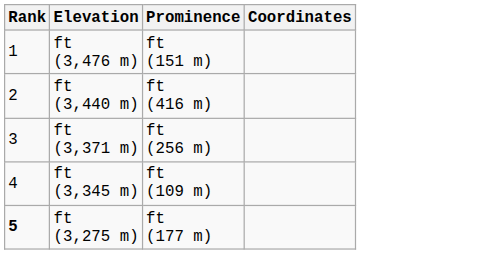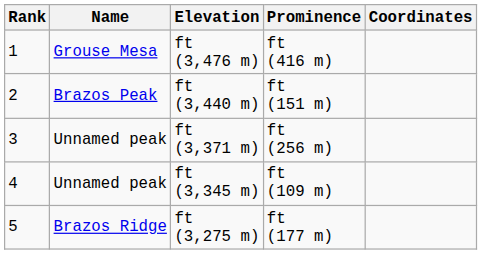+ column: Name | Grouse Mesa | Brazos Peak | Unnamed peak | Unnamed peak | Brazos Ridge
ft (3,476 m) | Prominence: ft (151 m) -> ft (416 m)
ft (3,440 m) | Prominence: ft (416 m) -> ft (151 m)
ft (3,275 m) | Rank: bold -> normal
